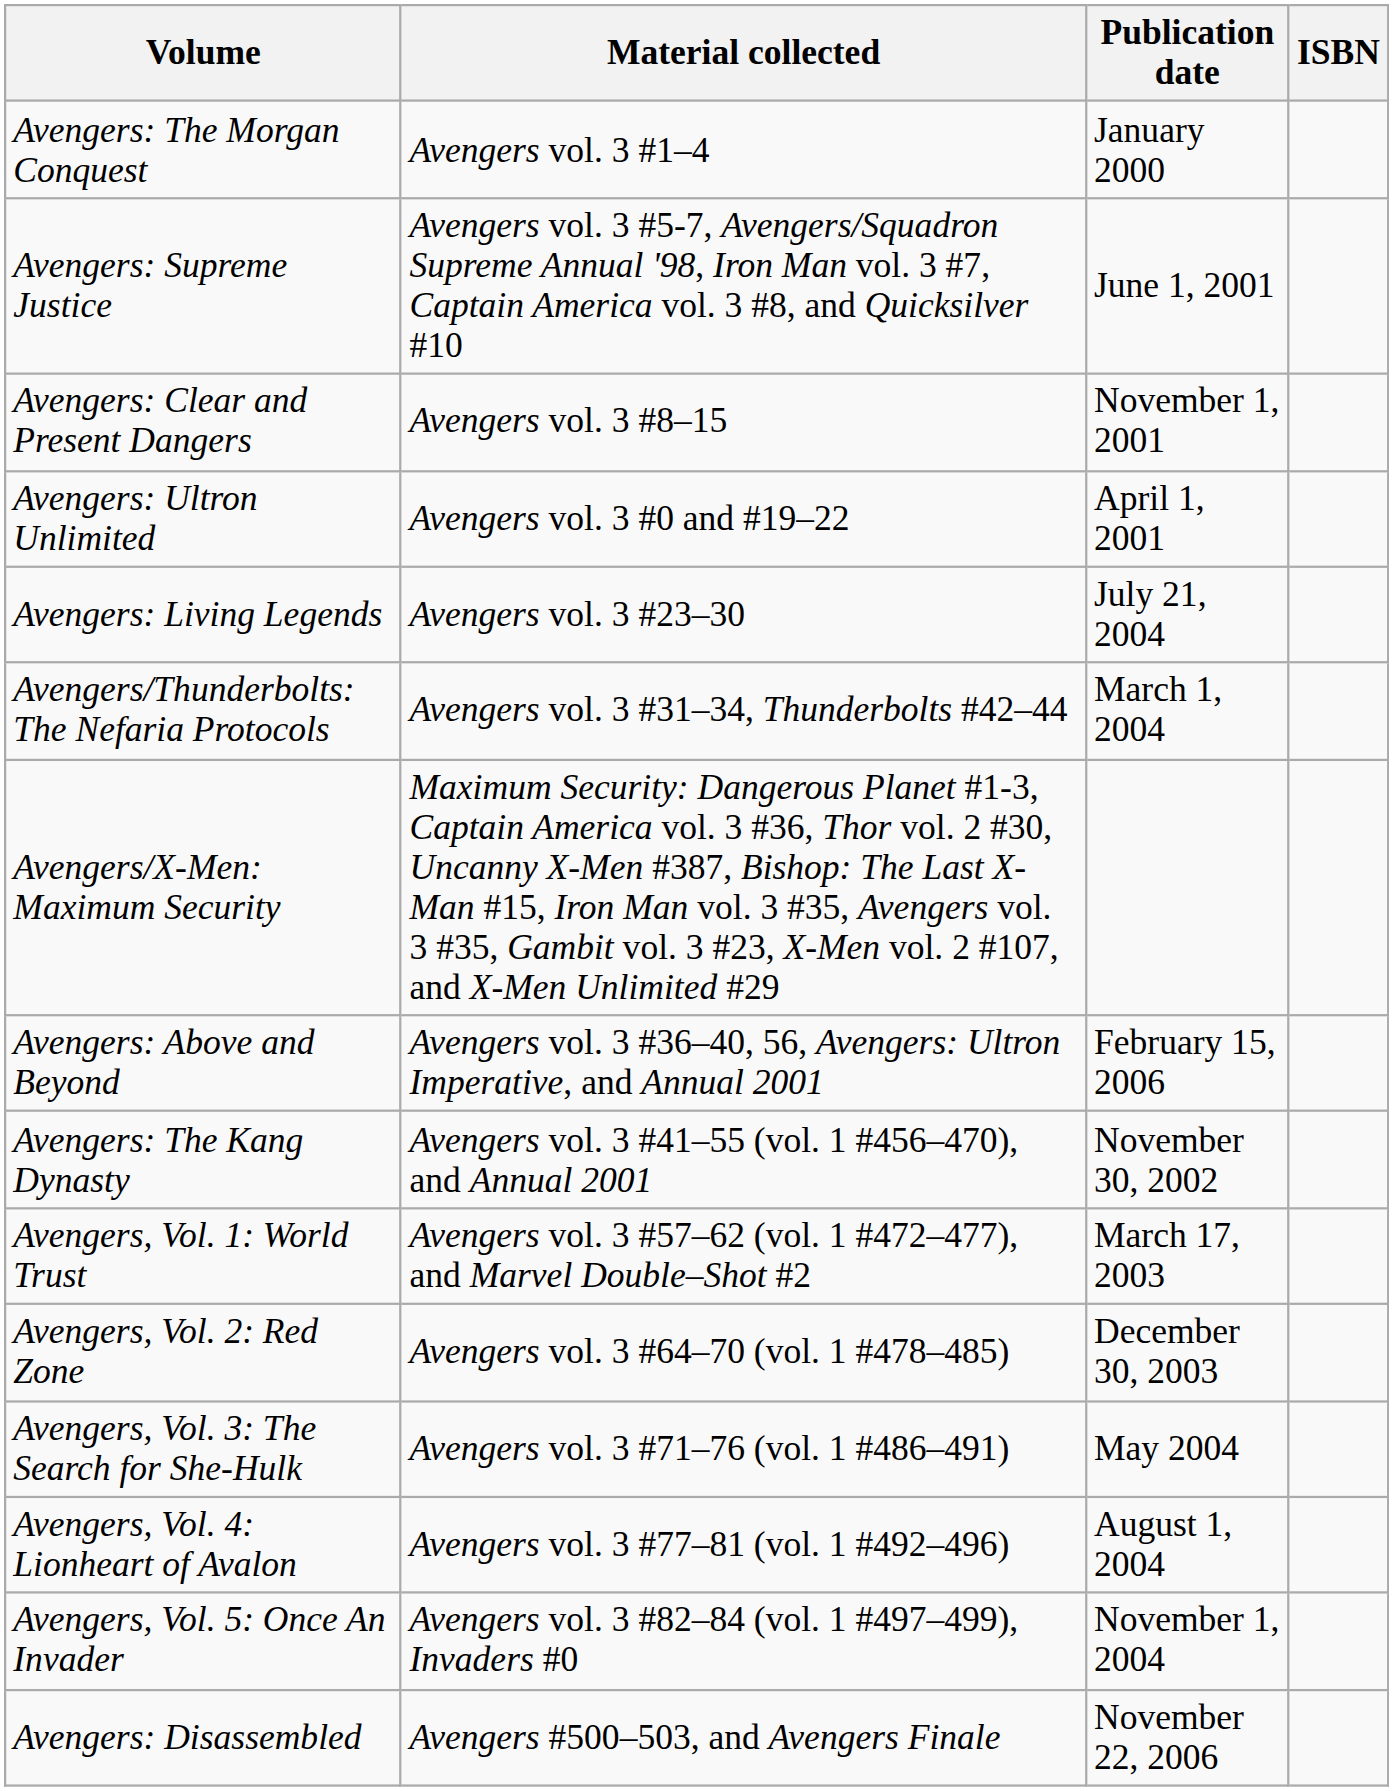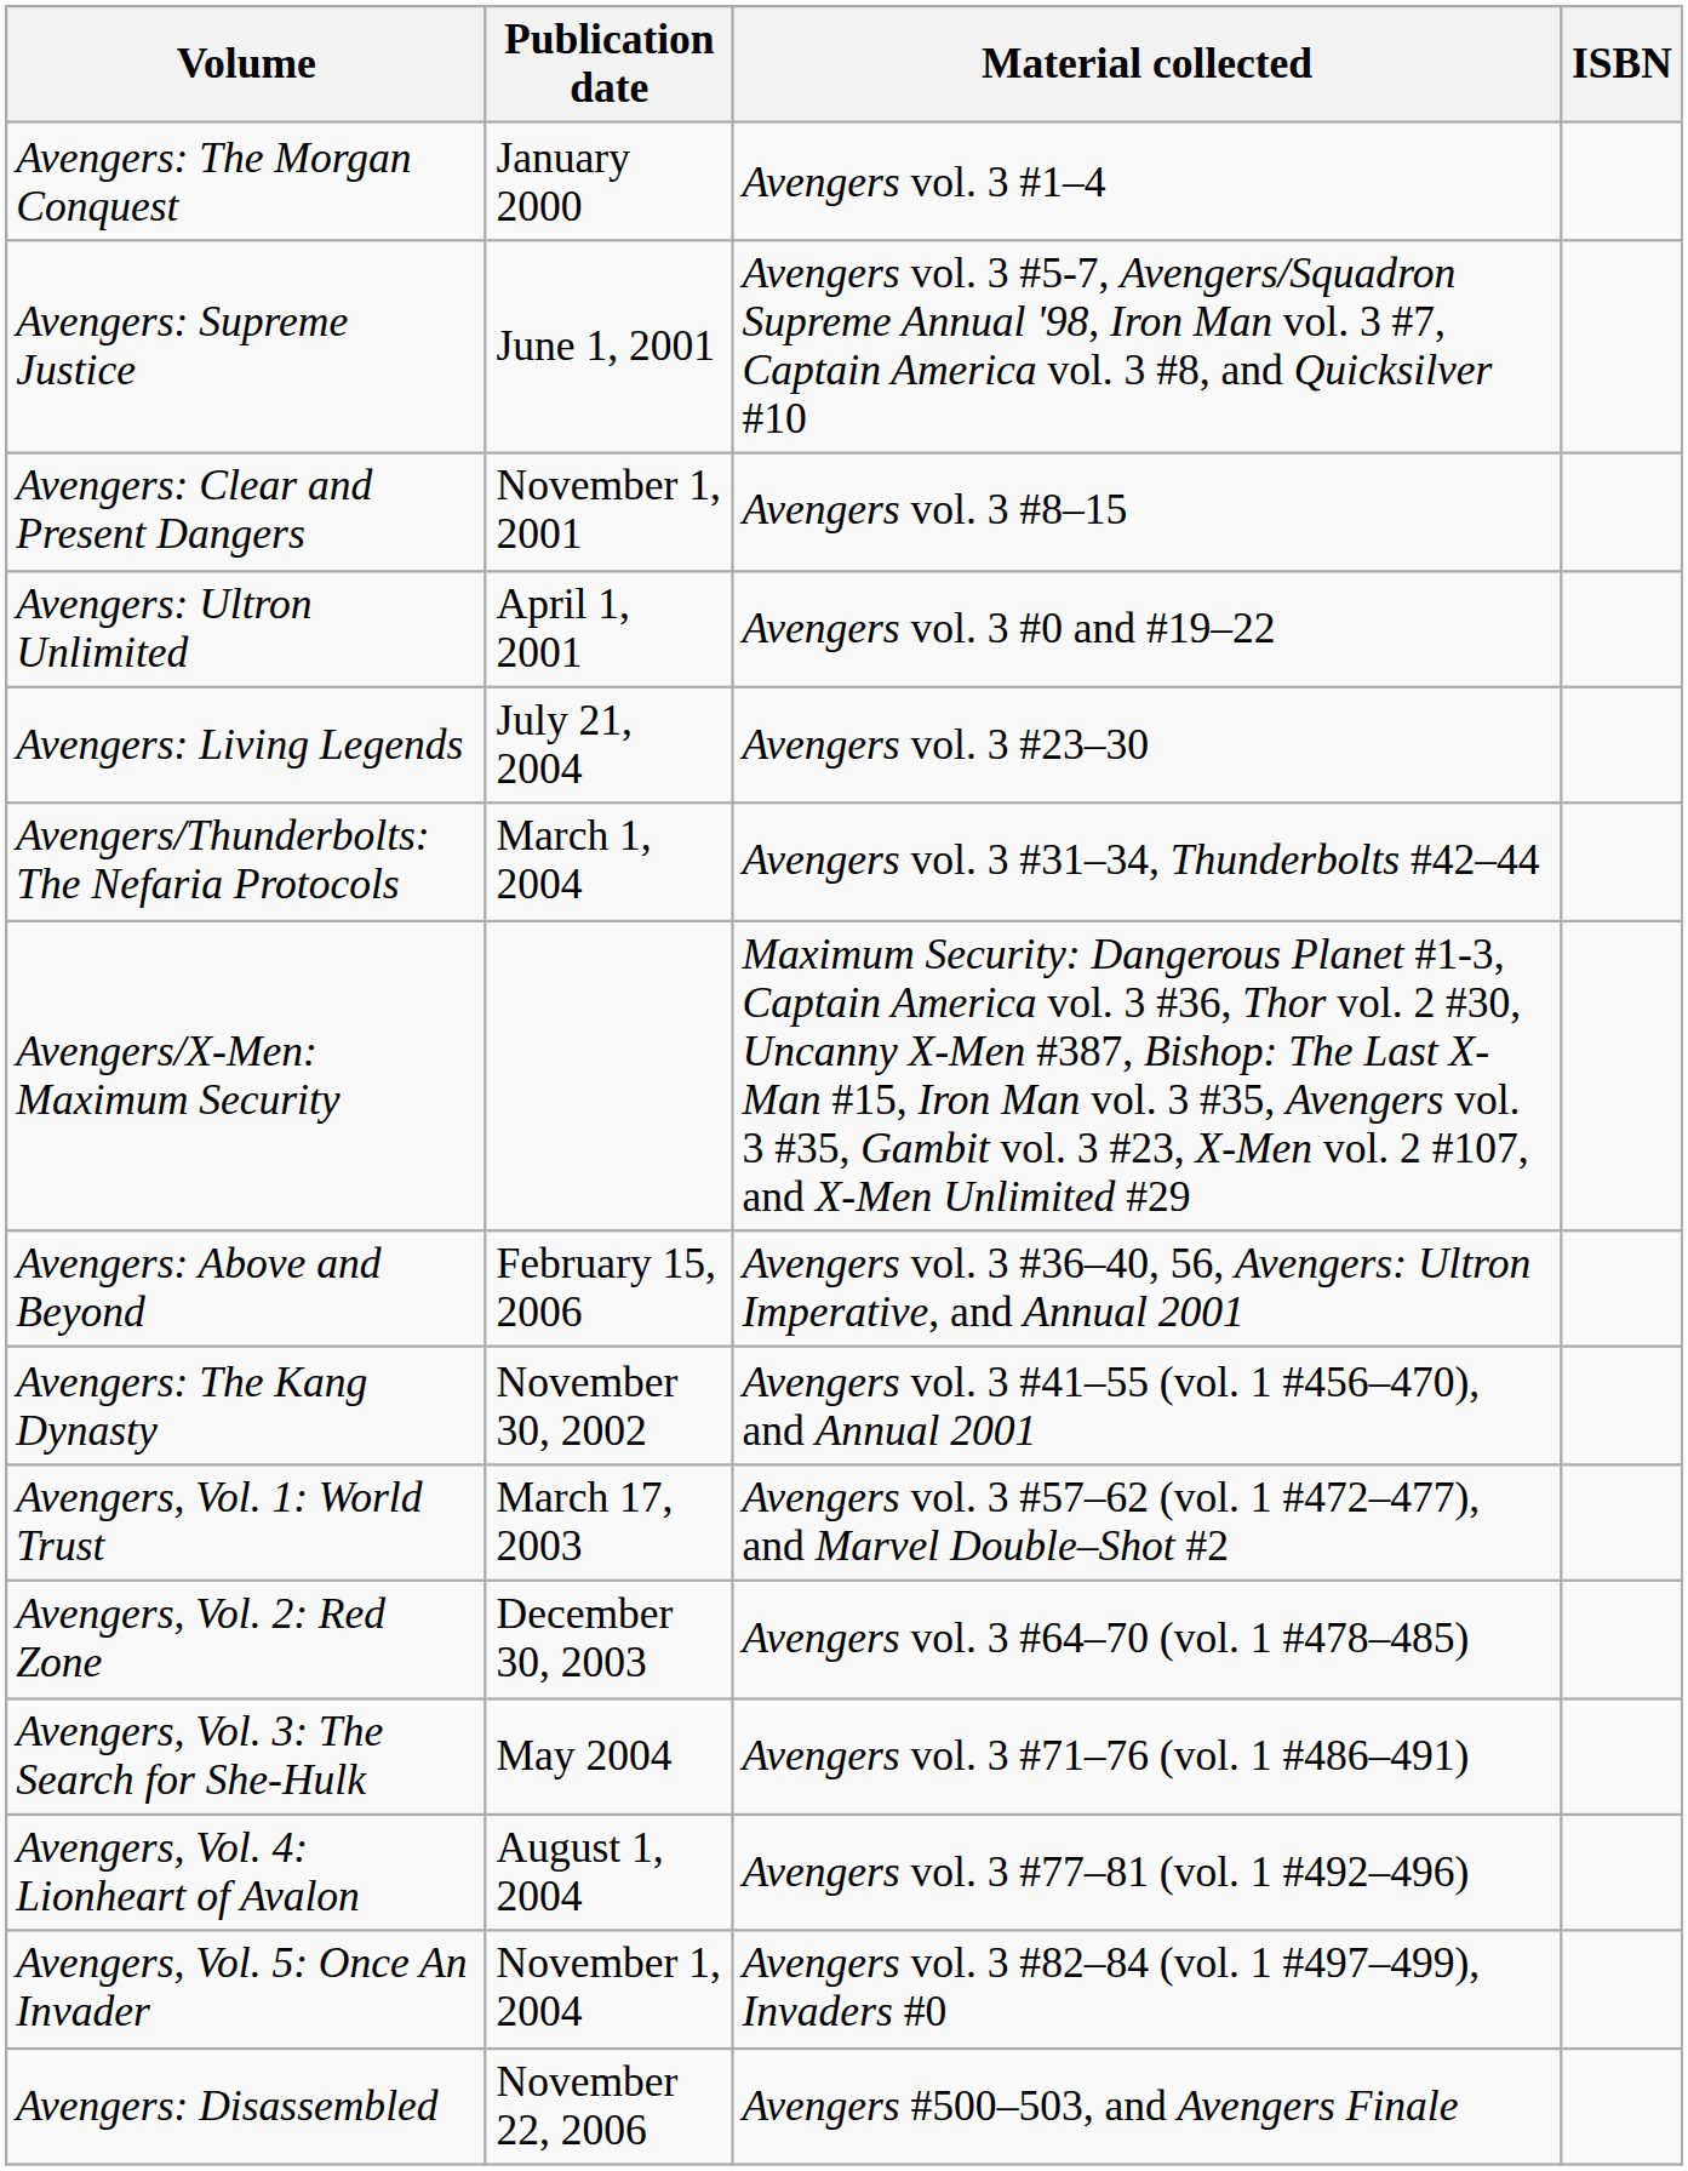columns swapped: Material collected <-> Publication date
